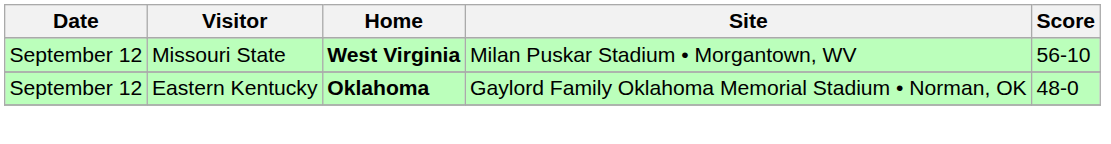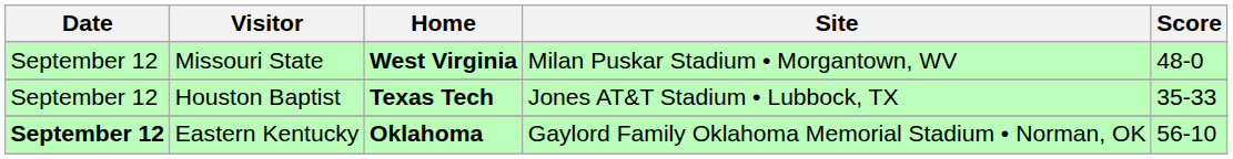Missouri State | Score: 56-10 -> 48-0
+ row: September 12 | Houston Baptist | Texas Tech | Jones AT&T Stadium • Lubbock, TX | 35-33
Eastern Kentucky | Date: normal -> bold
Eastern Kentucky | Score: 48-0 -> 56-10
